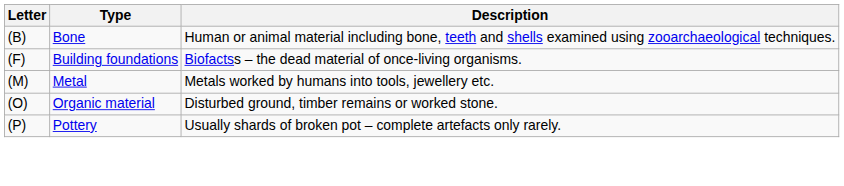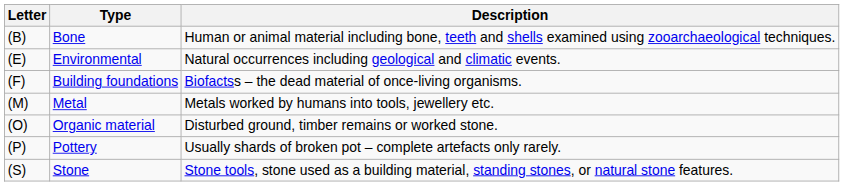+ row: (E) | Environmental | Natural occurrences including geological and climatic events.
+ row: (S) | Stone | Stone tools, stone used as a building material, standing stones, or natural stone features.
